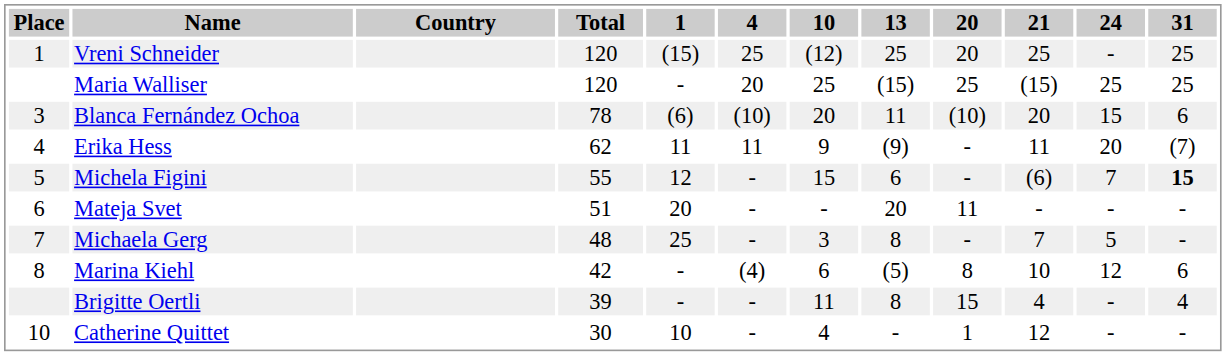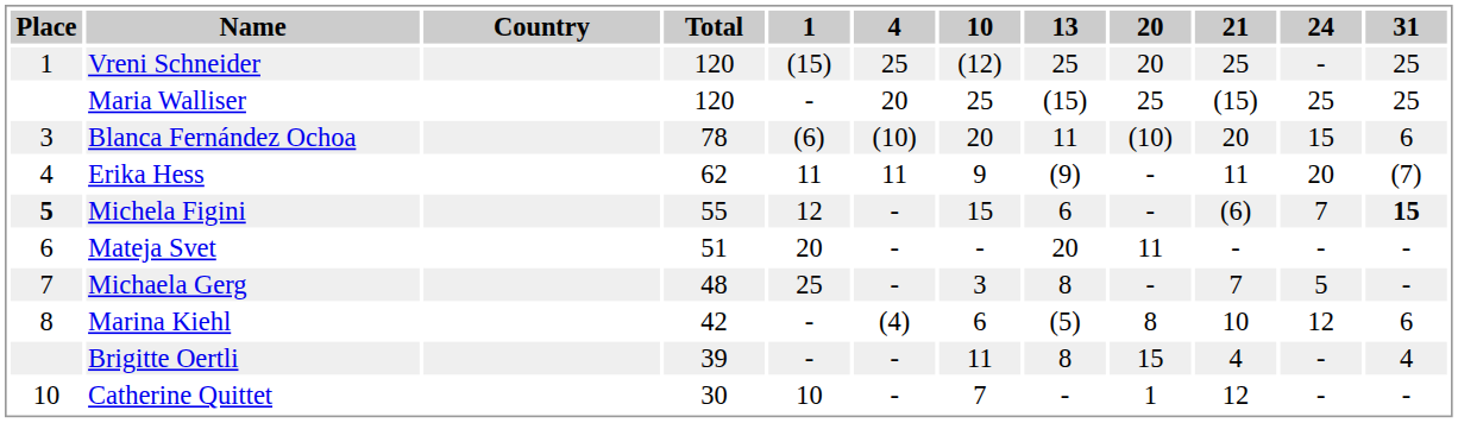Michela Figini | Place: normal -> bold
Catherine Quittet | 10: 4 -> 7
